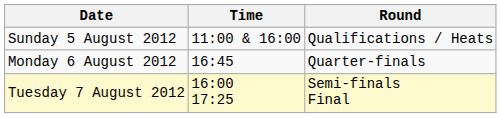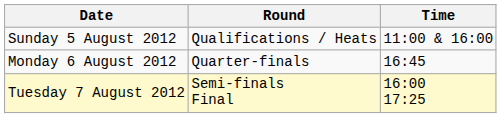columns swapped: Time <-> Round
